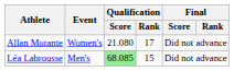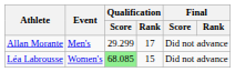Allan Morante | Event: Women's -> Men's
Allan Morante | Qualification / Score: 21.080 -> 29.299
Léa Labrousse | Event: Men's -> Women's
